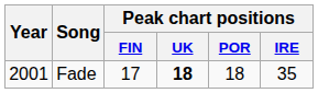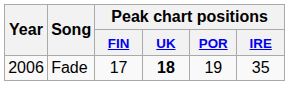Fade | Year: 2001 -> 2006
Fade | Peak chart positions / POR: 18 -> 19
